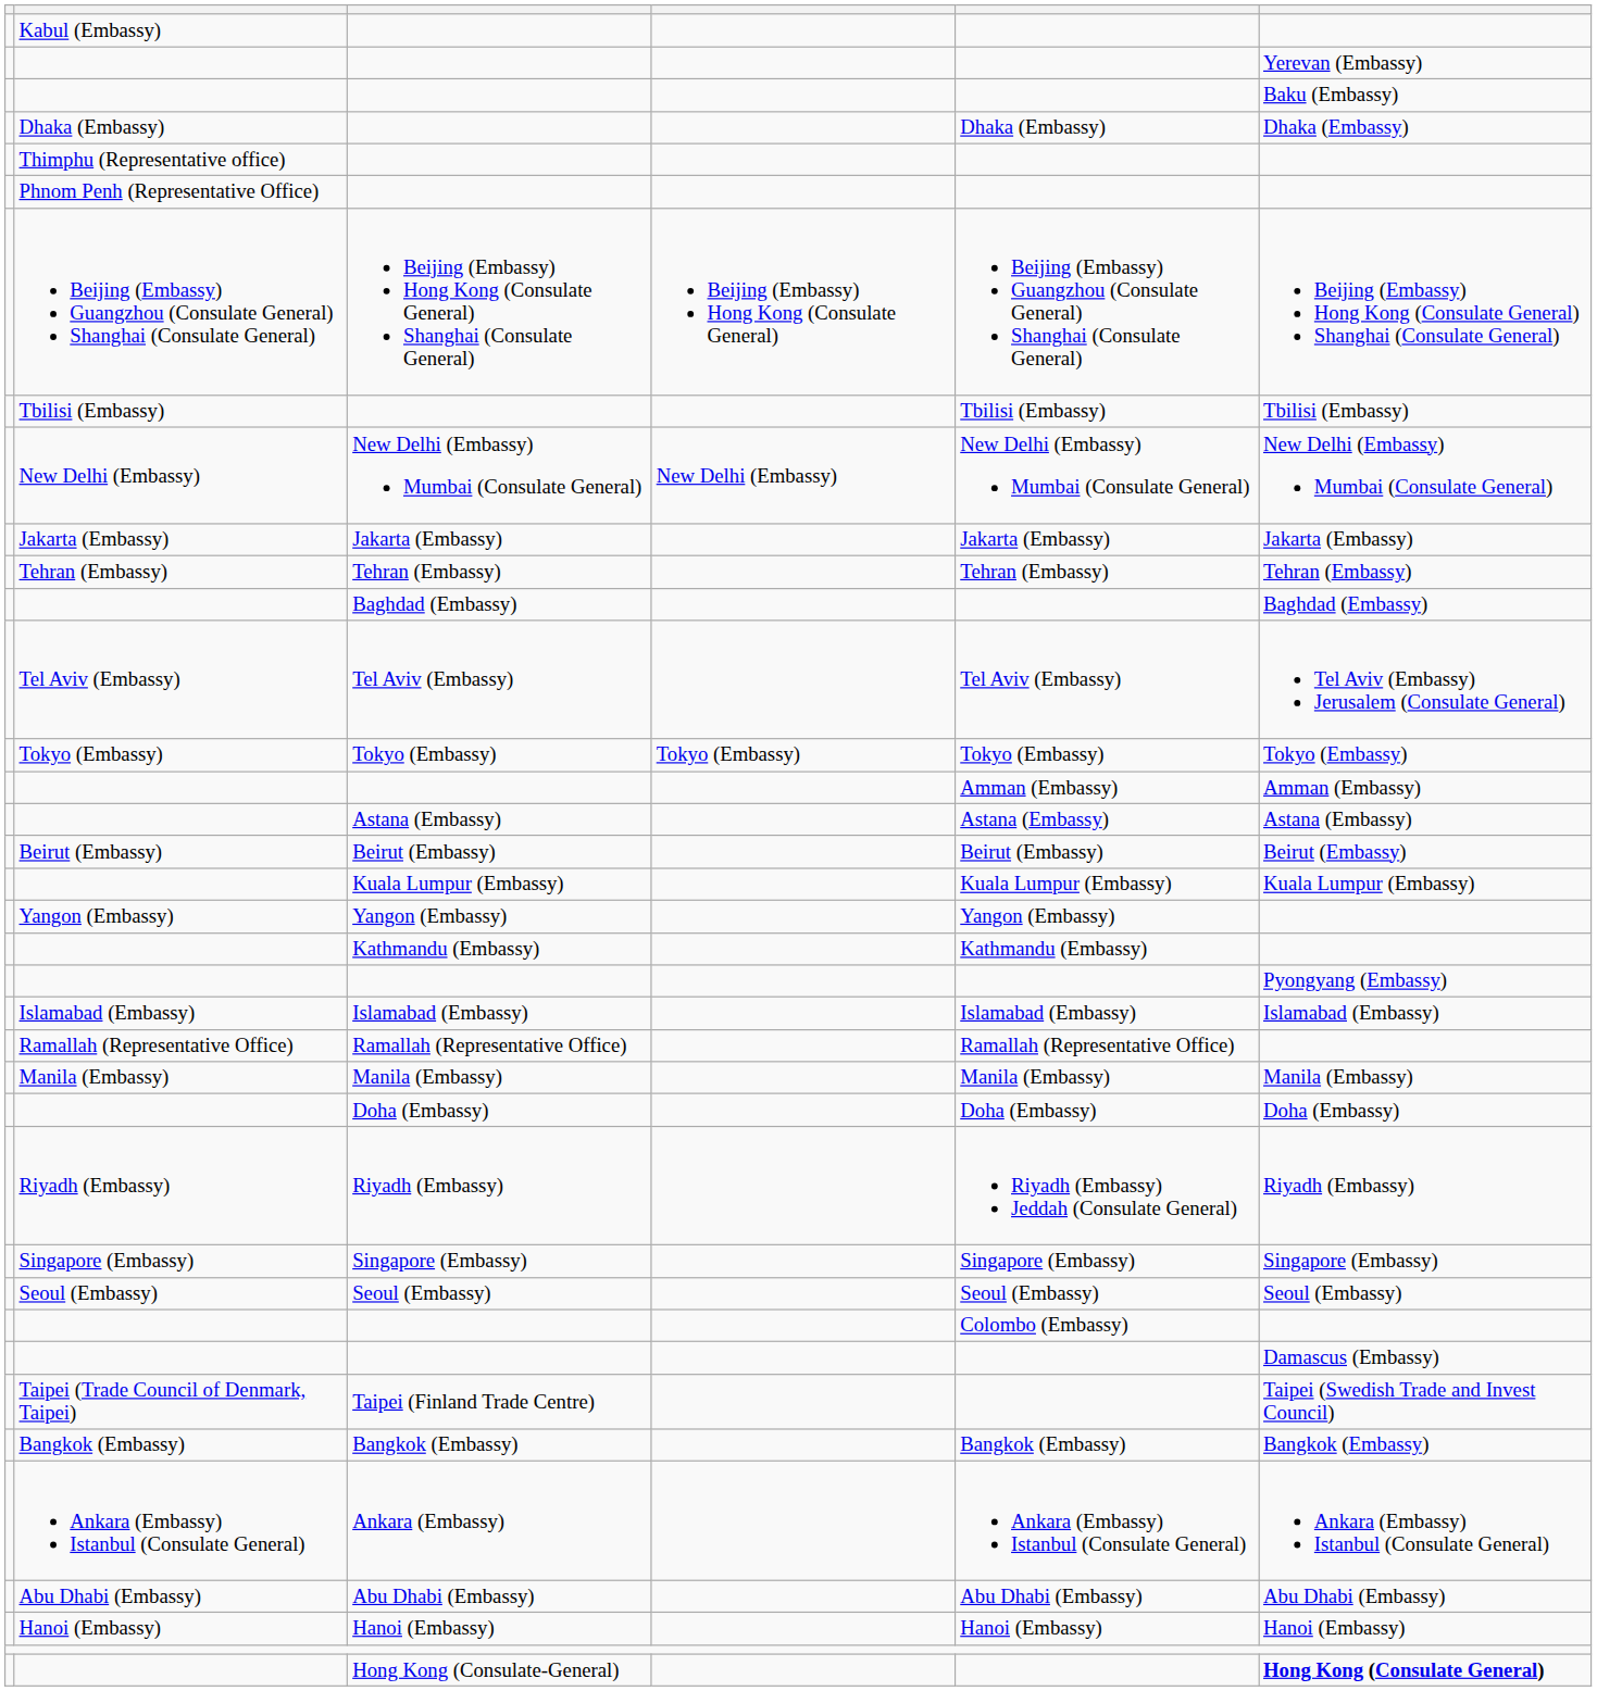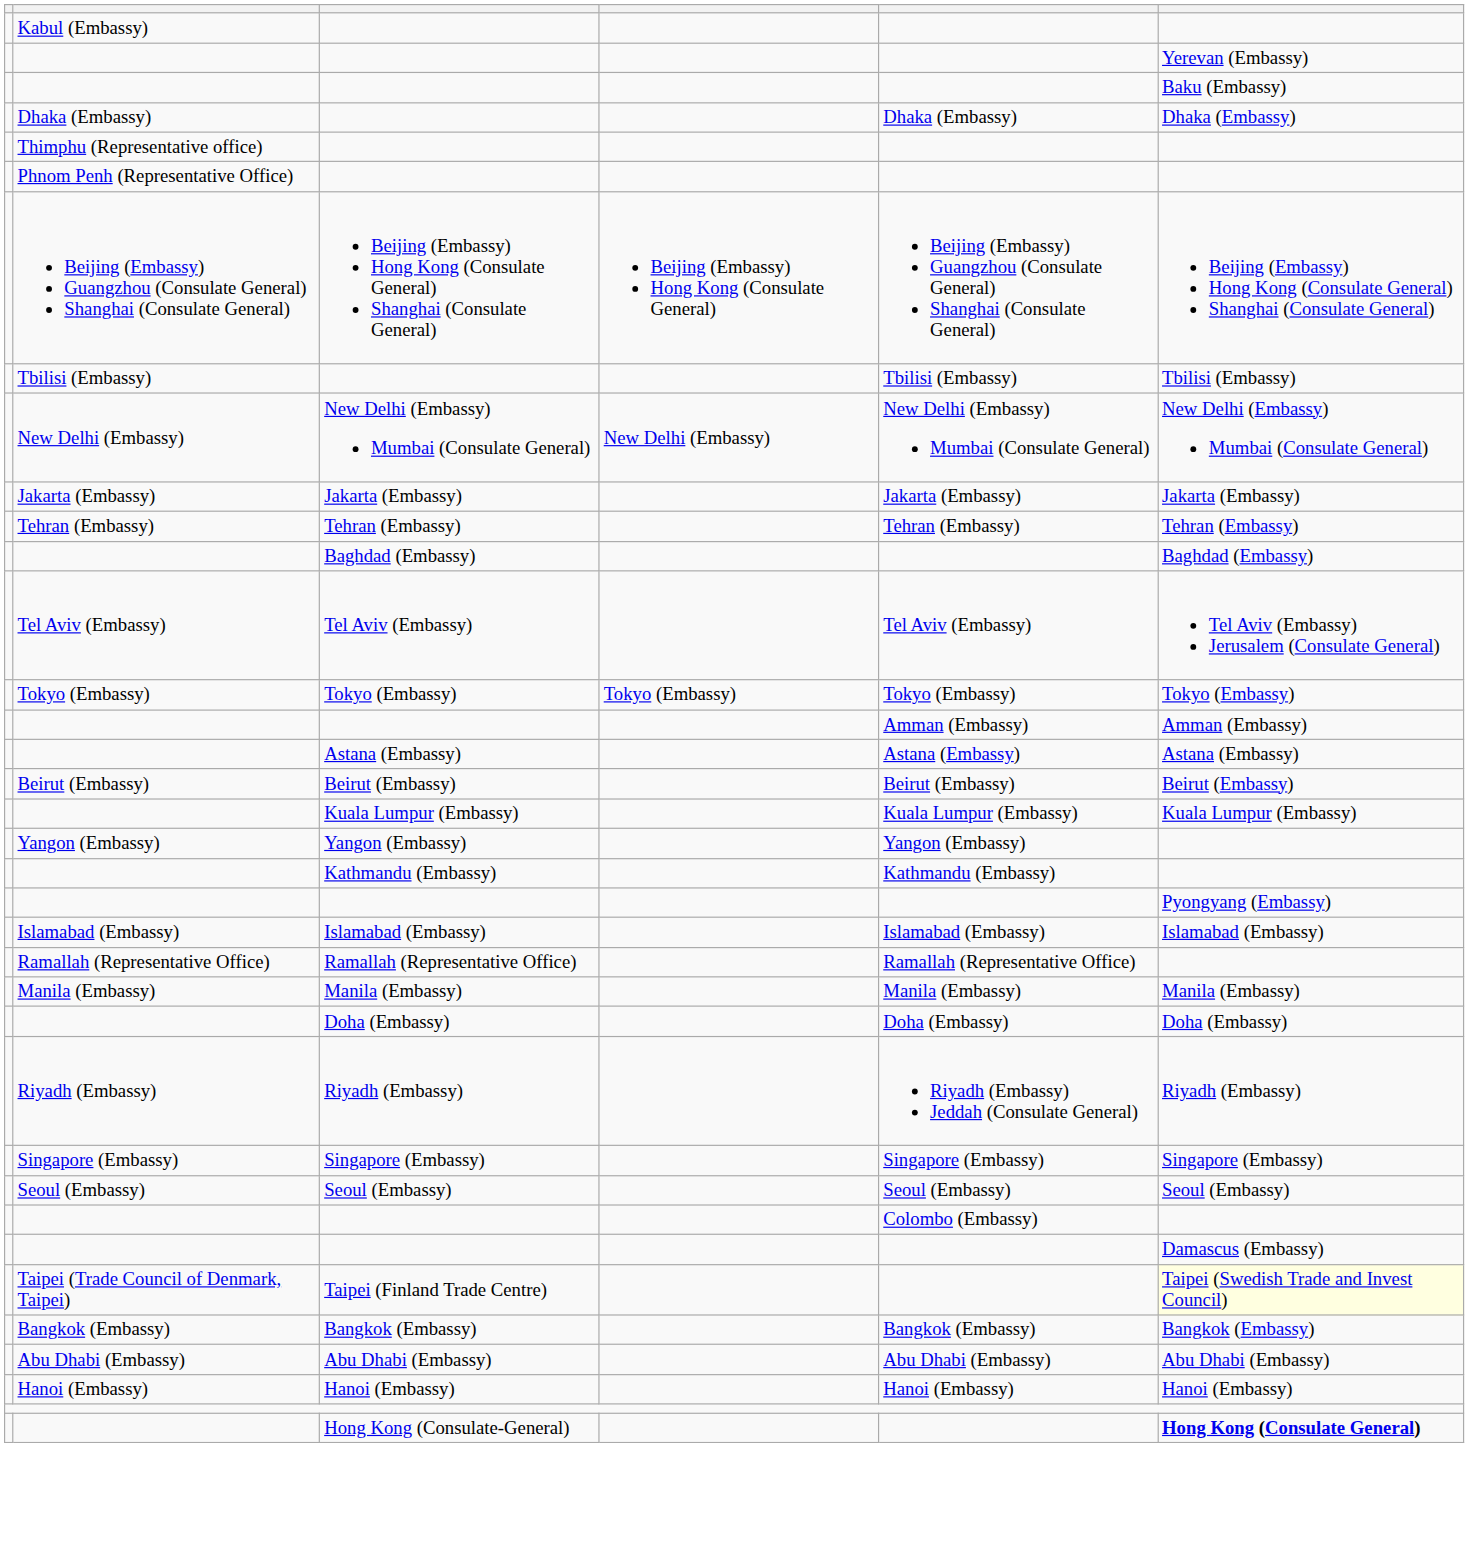Taipei (Finland Trade Centre) | column 6: no background -> lightyellow background
- row: Ankara (Embassy) Istanbul (Consulate General) | Ankara (Embassy) | Ankara (Embassy) Istanbul (Consulate General) | Ankara (Embassy) Istanbul (Consulate General)
